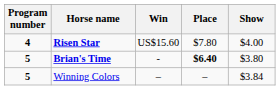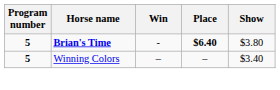- row: 4 | Risen Star | US$15.60 | $7.80 | $4.00
Winning Colors | Show: $3.84 -> $3.40
